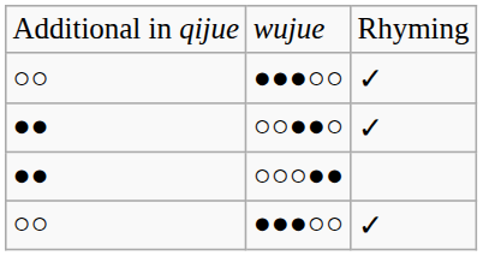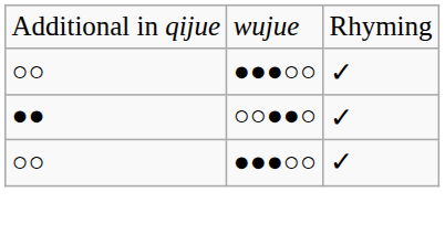- row: ●● | ○○○●●
